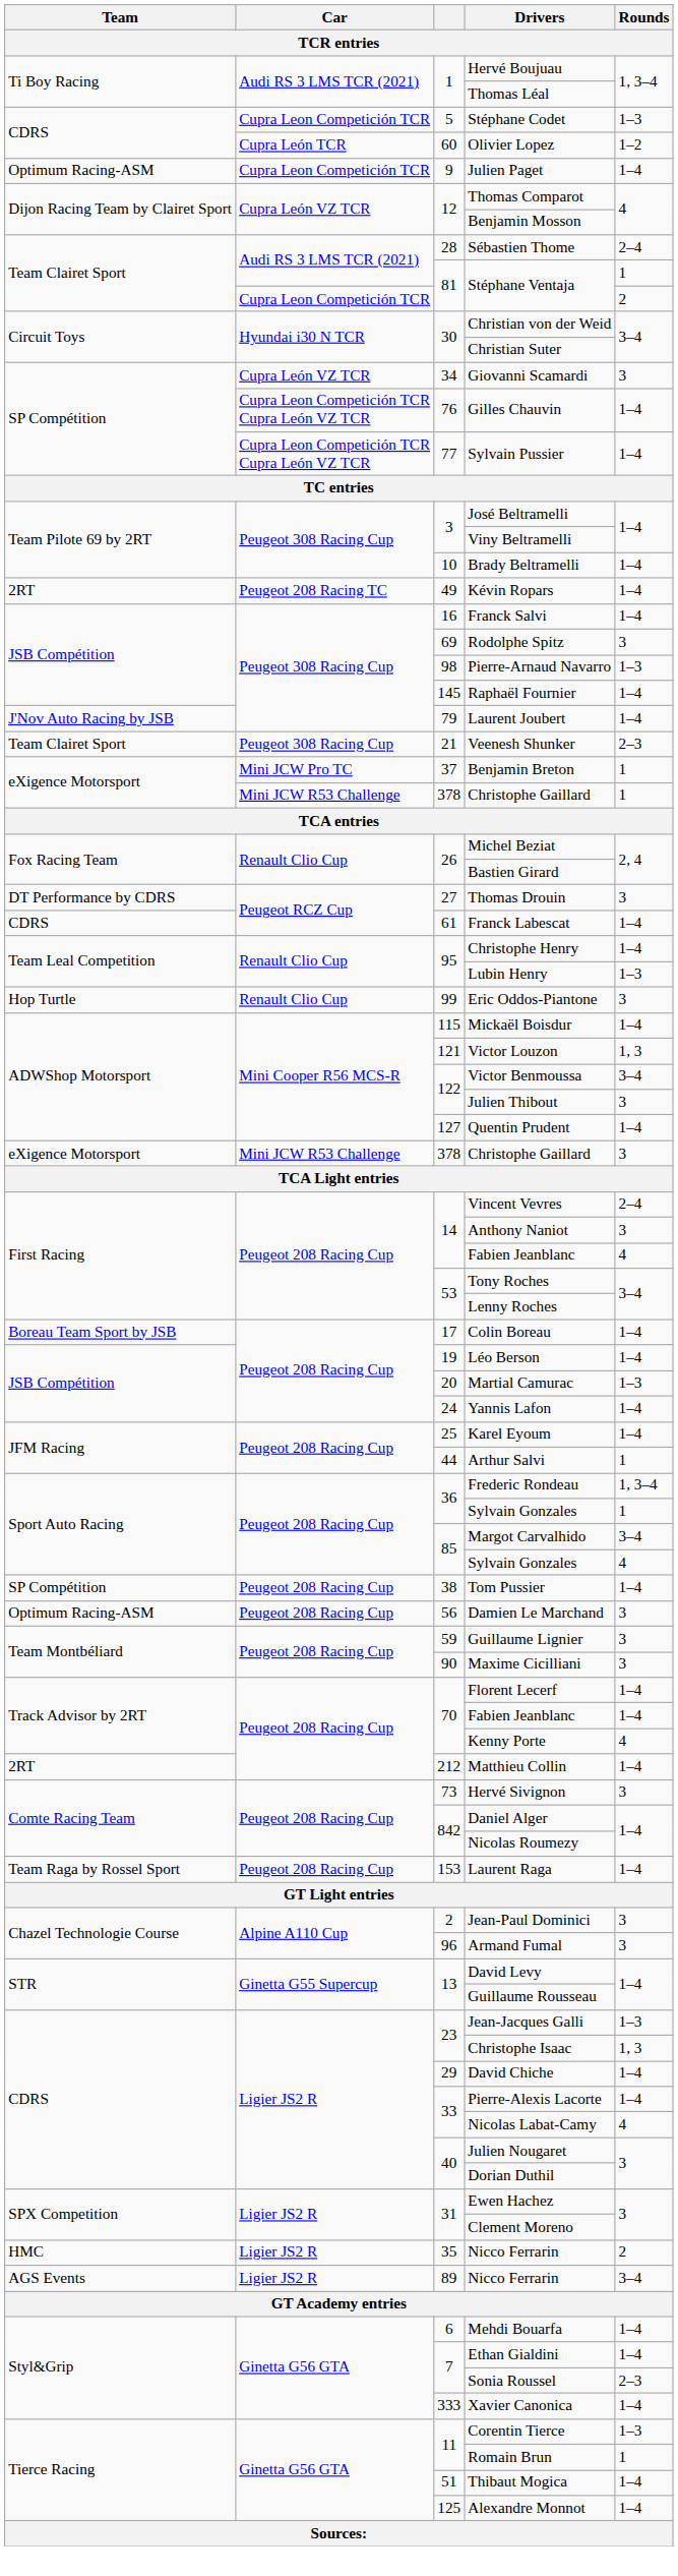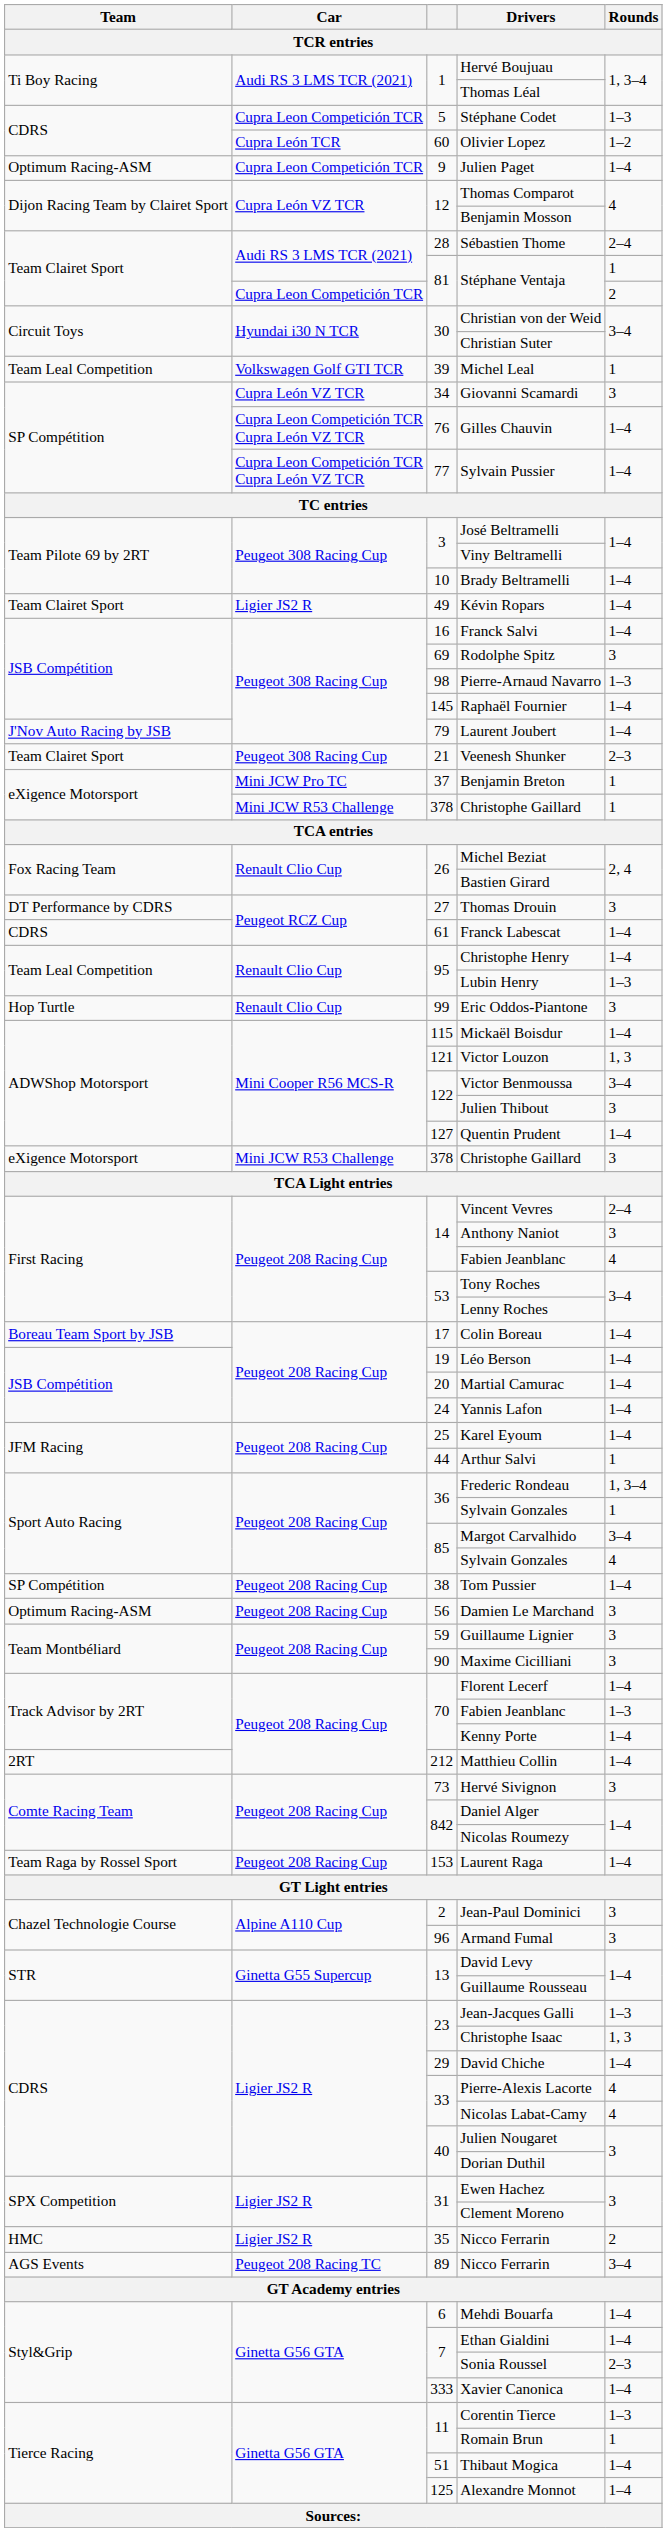+ row: Team Leal Competition | Volkswagen Golf GTI TCR | 39 | Michel Leal | 1
Kévin Ropars | Team: 2RT -> Team Clairet Sport
Kévin Ropars | Car: Peugeot 208 Racing TC -> Ligier JS2 R
Martial Camurac | Rounds: 1–3 -> 1–4
70 / Fabien Jeanblanc | Rounds: 1–4 -> 1–3
Kenny Porte | Rounds: 4 -> 1–4
Pierre-Alexis Lacorte | Rounds: 1–4 -> 4
89 / Nicco Ferrarin | Car: Ligier JS2 R -> Peugeot 208 Racing TC
